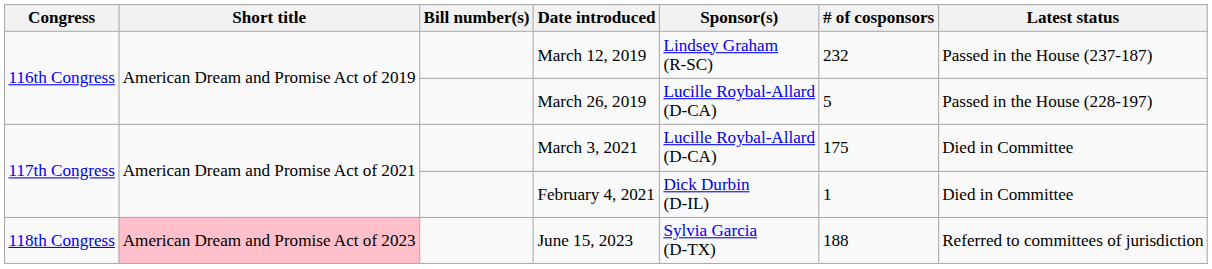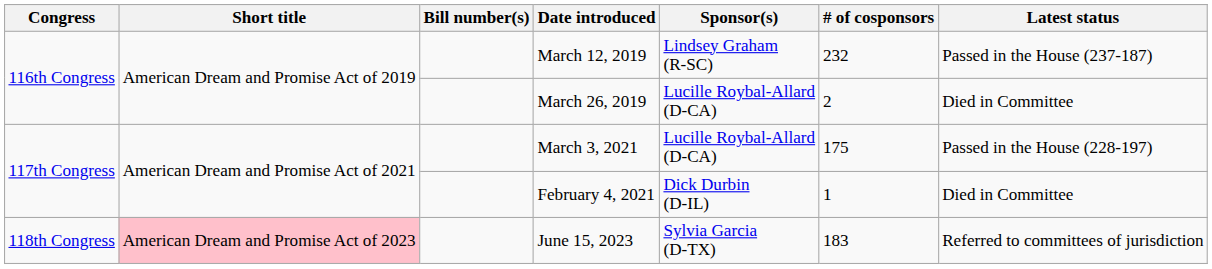March 26, 2019 | # of cosponsors: 5 -> 2
March 26, 2019 | Latest status: Passed in the House (228-197) -> Died in Committee
March 3, 2021 | Latest status: Died in Committee -> Passed in the House (228-197)
June 15, 2023 | # of cosponsors: 188 -> 183
